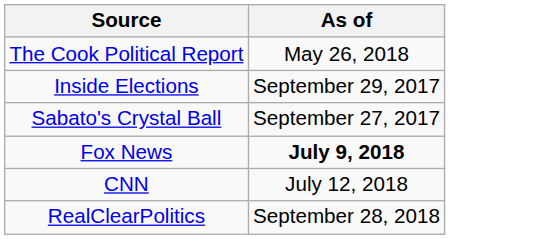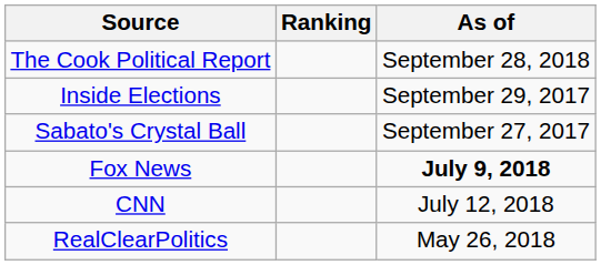+ column: Ranking
The Cook Political Report | As of: May 26, 2018 -> September 28, 2018
RealClearPolitics | As of: September 28, 2018 -> May 26, 2018
